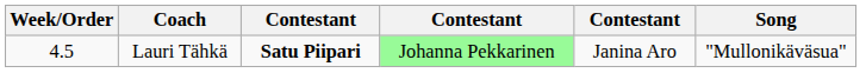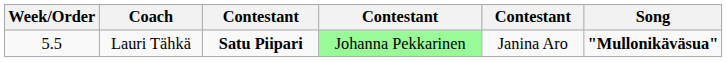Lauri Tähkä | Week/Order: 4.5 -> 5.5
Lauri Tähkä | Song: normal -> bold
